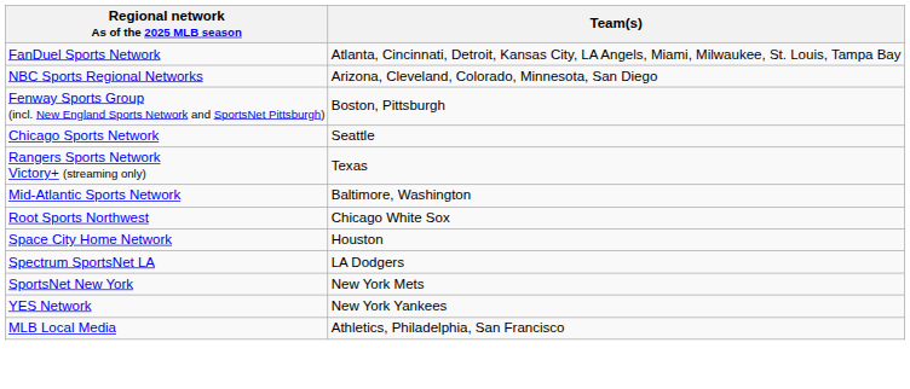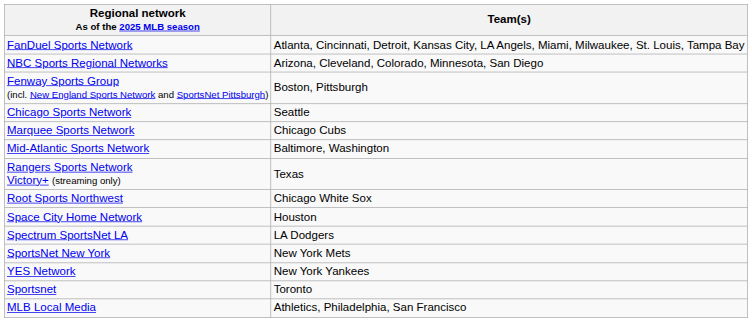+ row: Marquee Sports Network | Chicago Cubs
rows swapped: Mid-Atlantic Sports Network <-> Rangers Sports Network Victory+ (streaming only)
+ row: Sportsnet | Toronto
